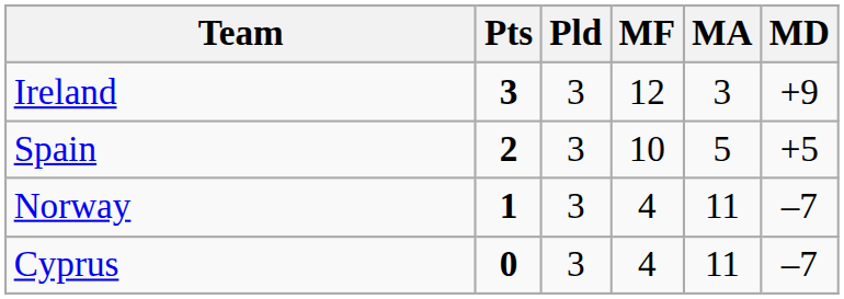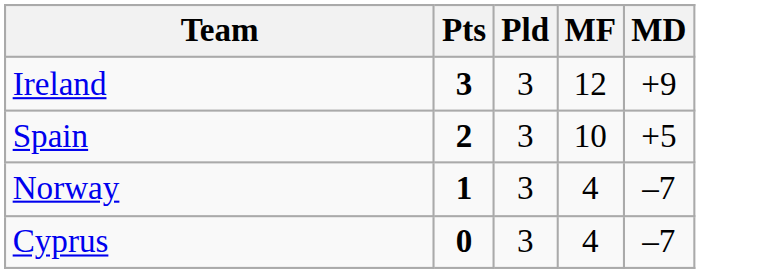- column: MA | 3 | 5 | 11 | 11
